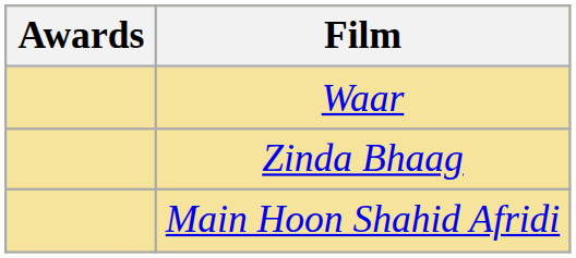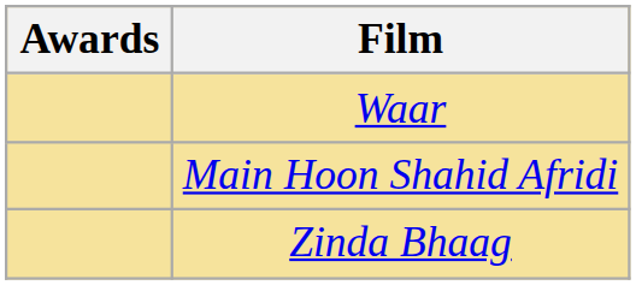rows swapped: Main Hoon Shahid Afridi <-> Zinda Bhaag
